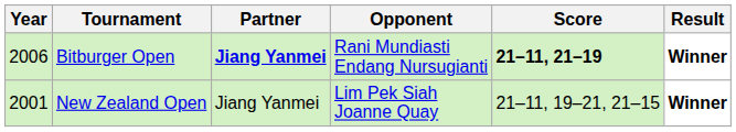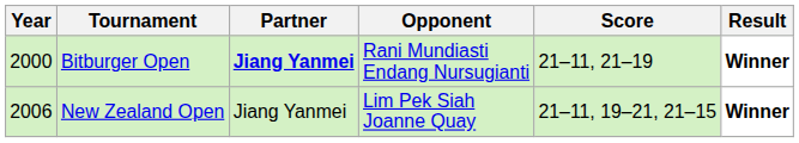Bitburger Open | Year: 2006 -> 2000
Bitburger Open | Score: bold -> normal
New Zealand Open | Year: 2001 -> 2006
